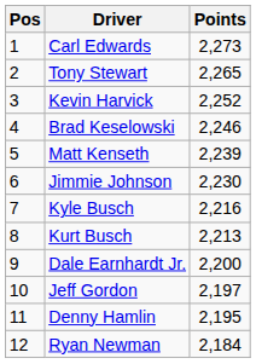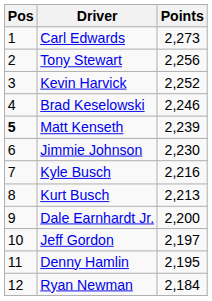Tony Stewart | Points: 2,265 -> 2,256
Matt Kenseth | Pos: normal -> bold
